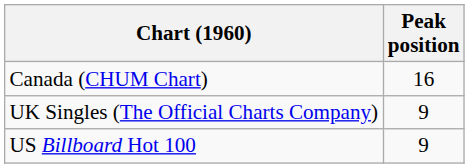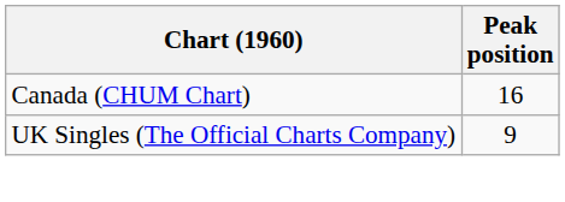- row: US Billboard Hot 100 | 9
